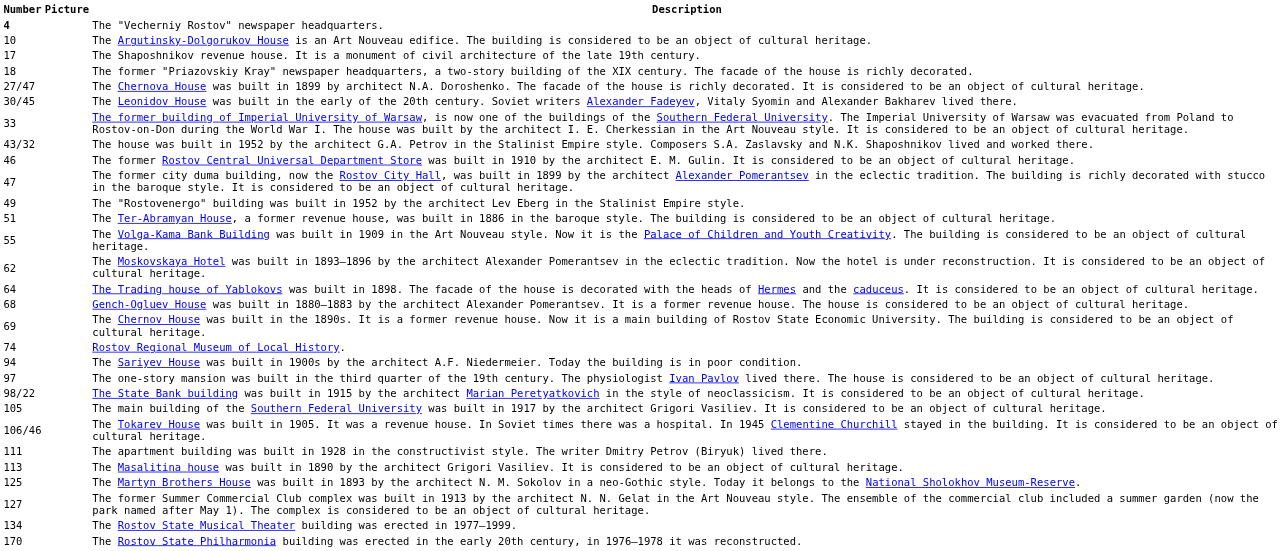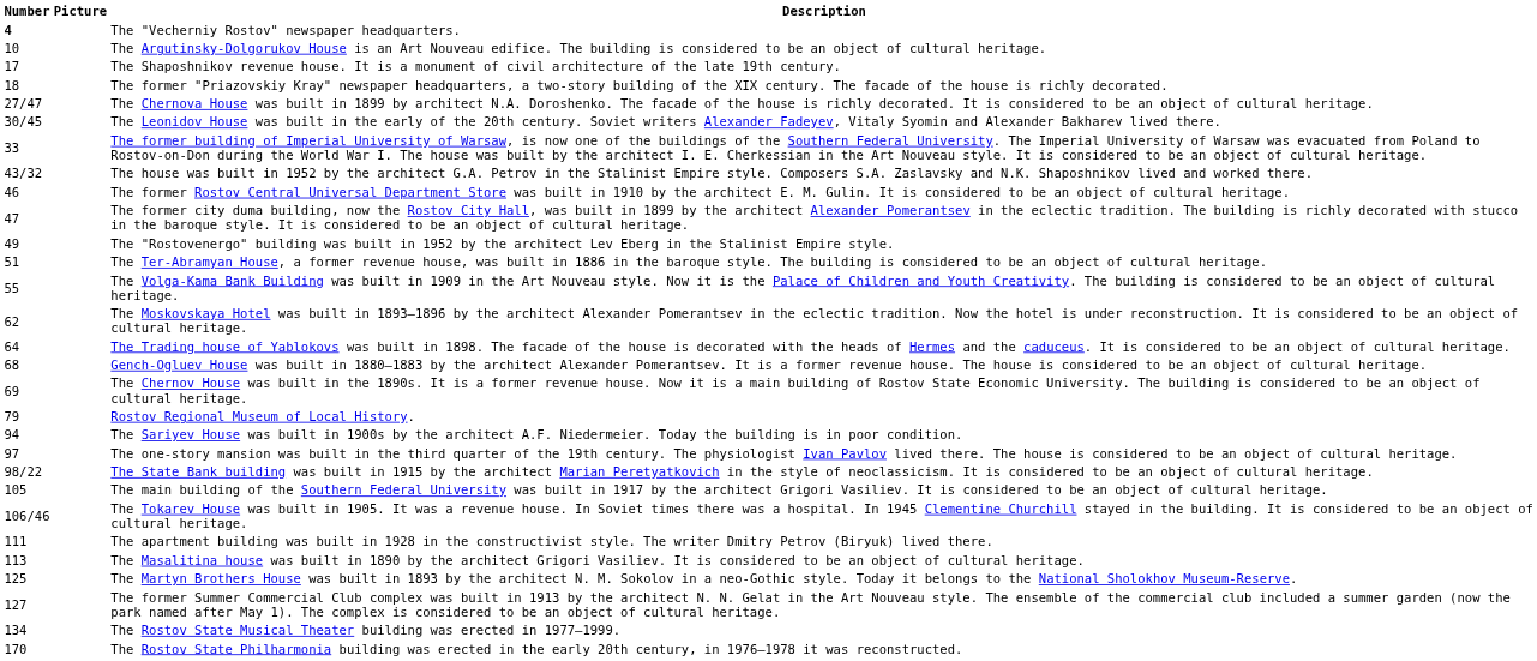Rostov Regional Museum of Local History. | Number: 74 -> 79
